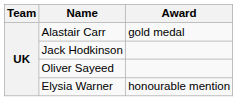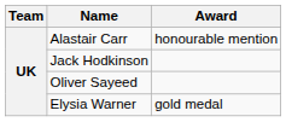Alastair Carr | Award: gold medal -> honourable mention
Elysia Warner | Award: honourable mention -> gold medal
